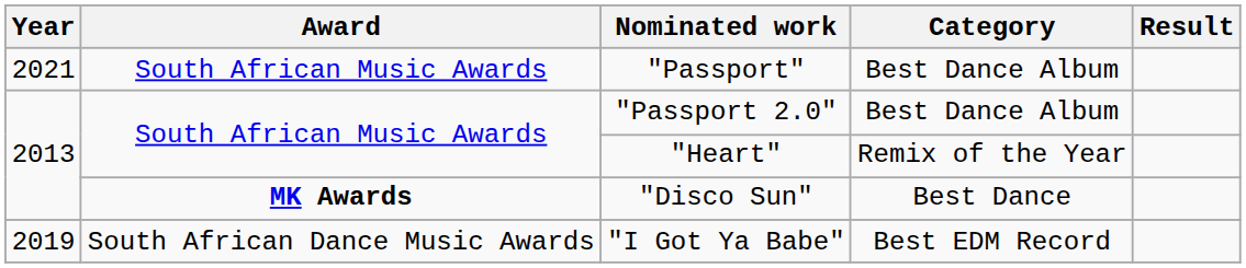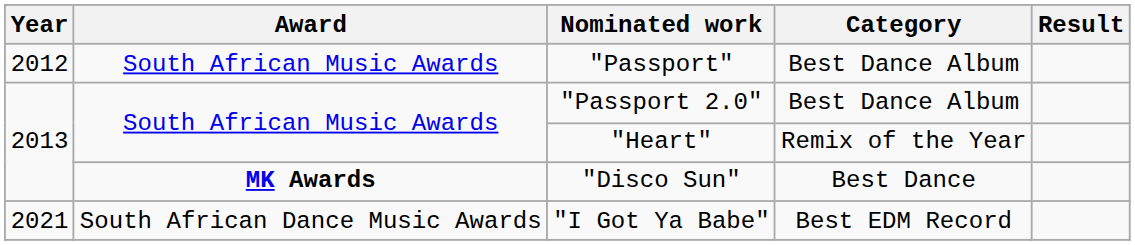"Passport" | Year: 2021 -> 2012
"I Got Ya Babe" | Year: 2019 -> 2021
